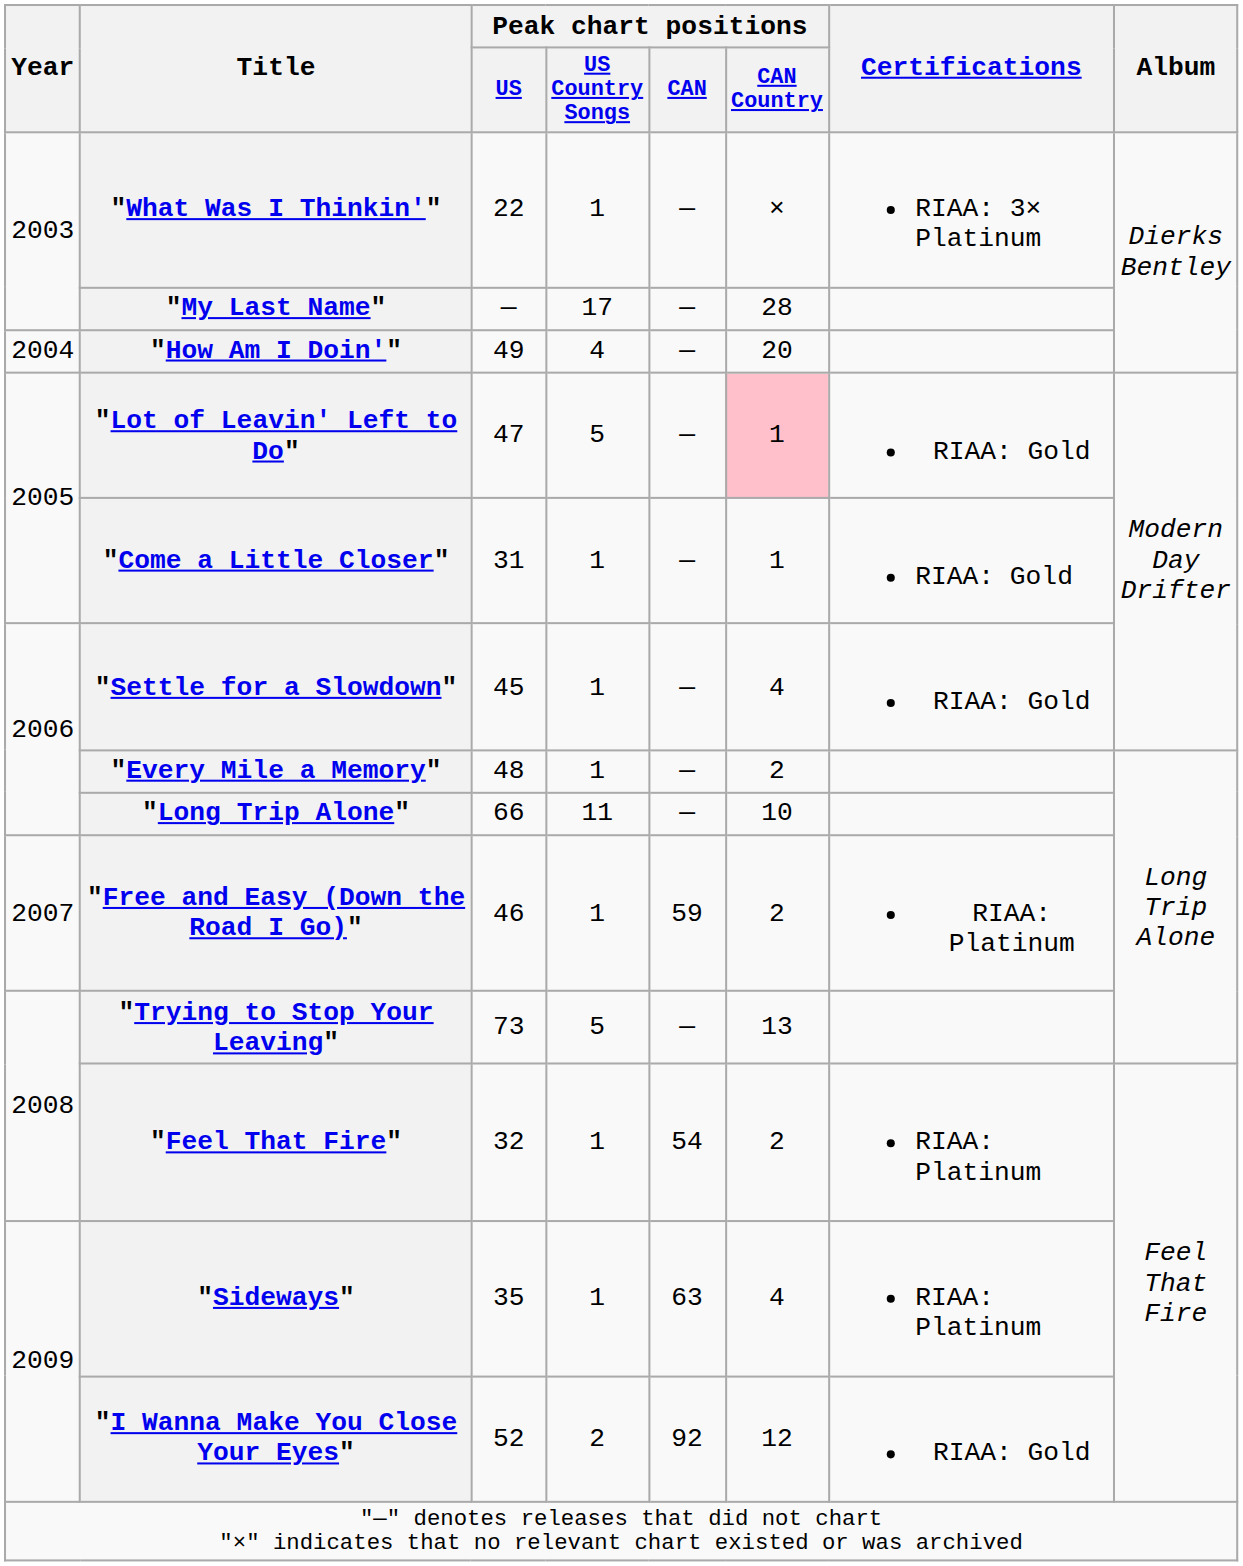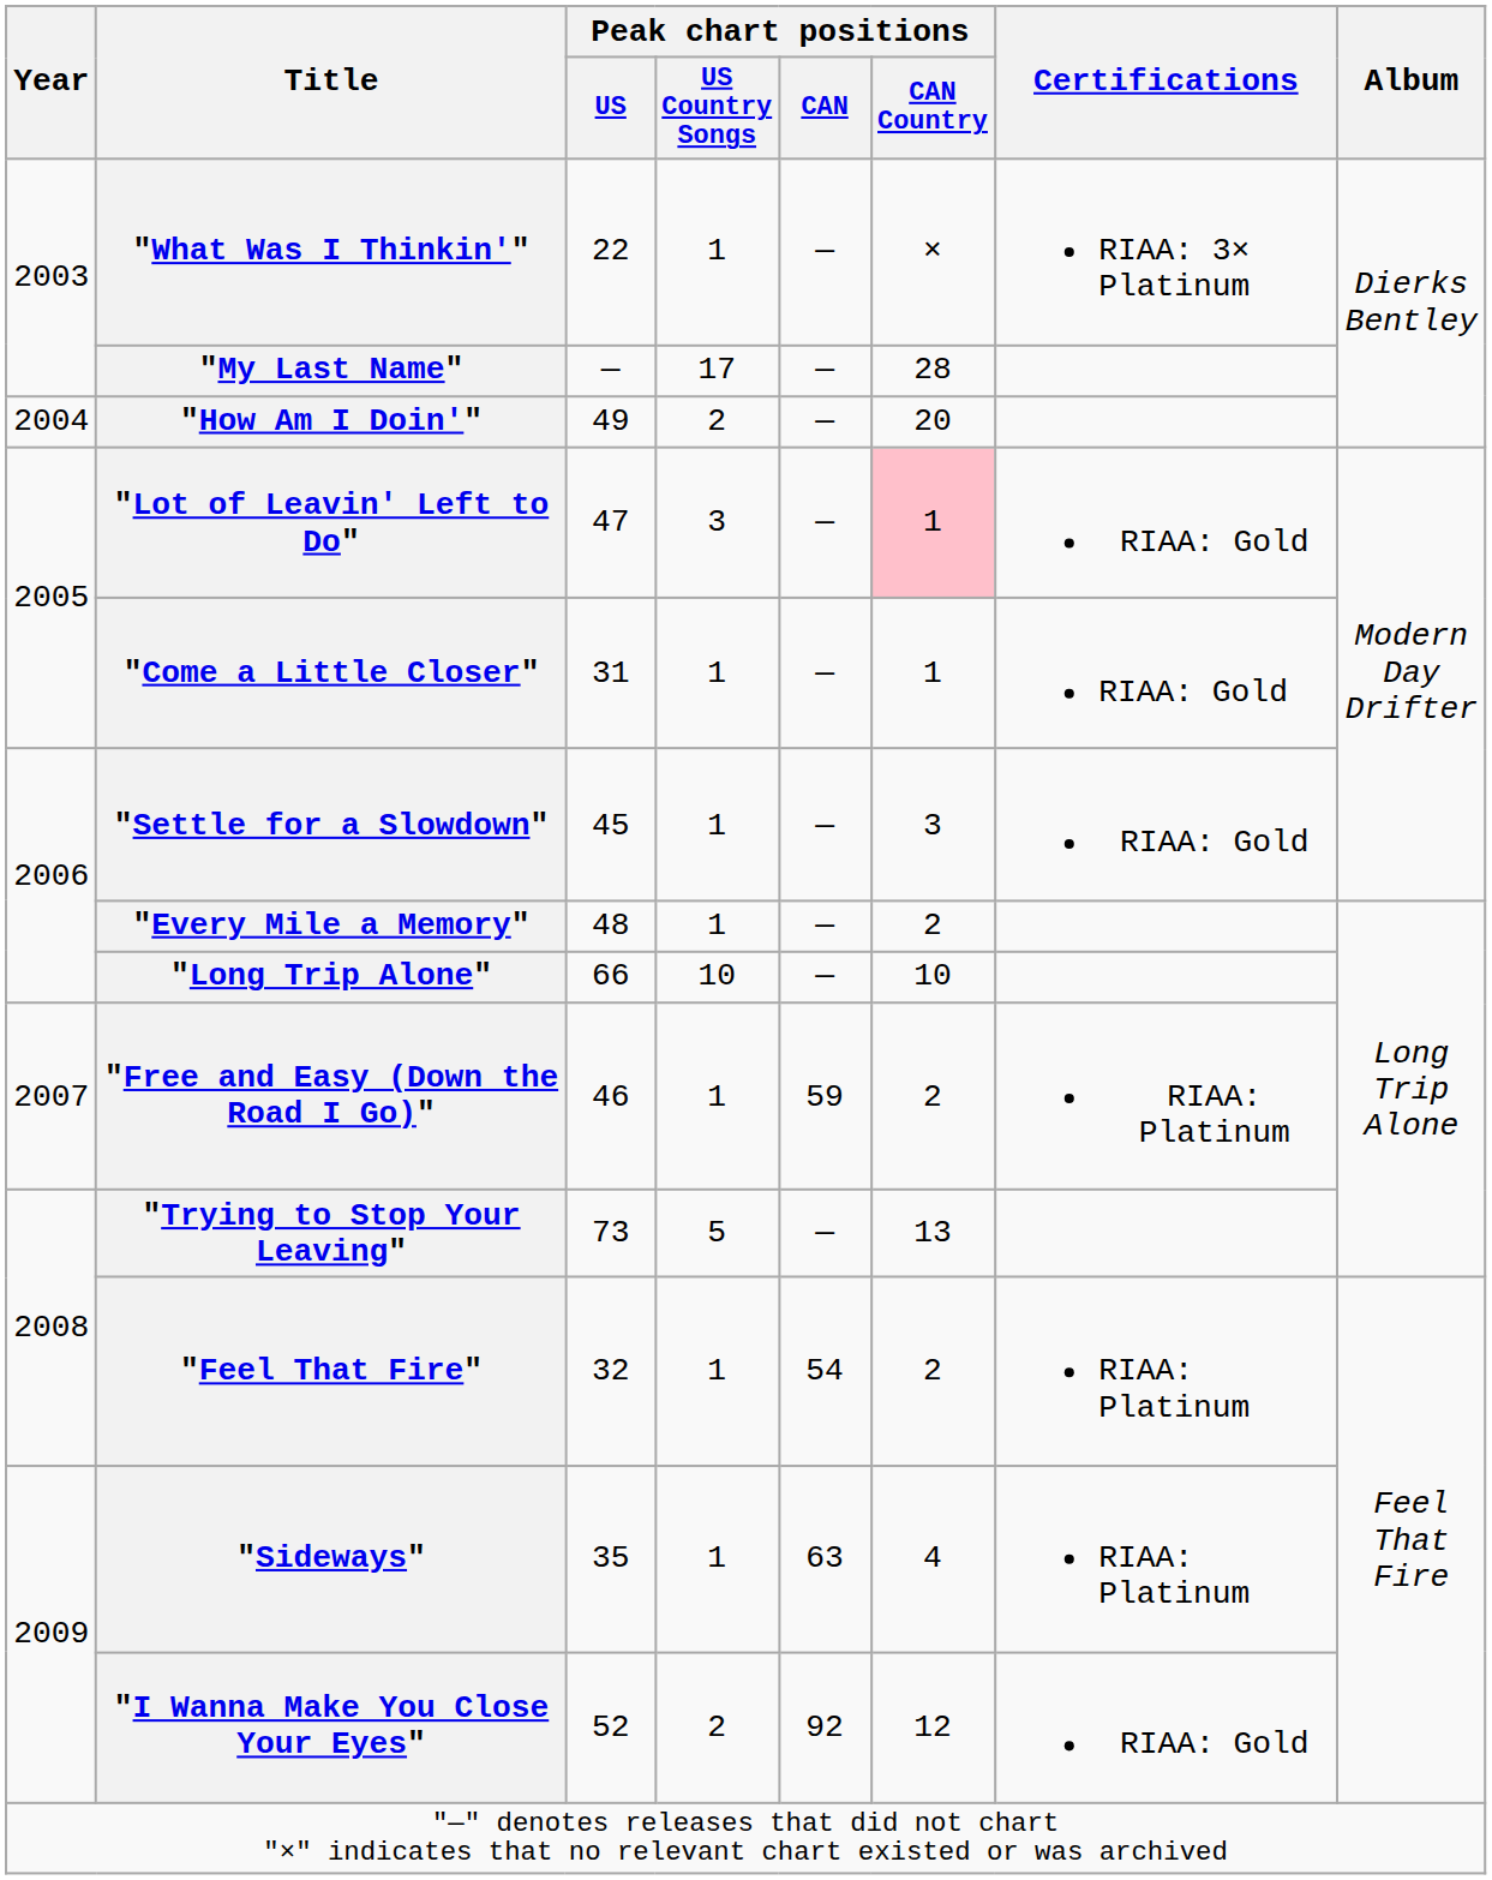"How Am I Doin'" | Peak chart positions / US Country Songs: 4 -> 2
"Lot of Leavin' Left to Do" | Peak chart positions / US Country Songs: 5 -> 3
"Settle for a Slowdown" | Peak chart positions / CAN Country: 4 -> 3
"Long Trip Alone" | Peak chart positions / US Country Songs: 11 -> 10
